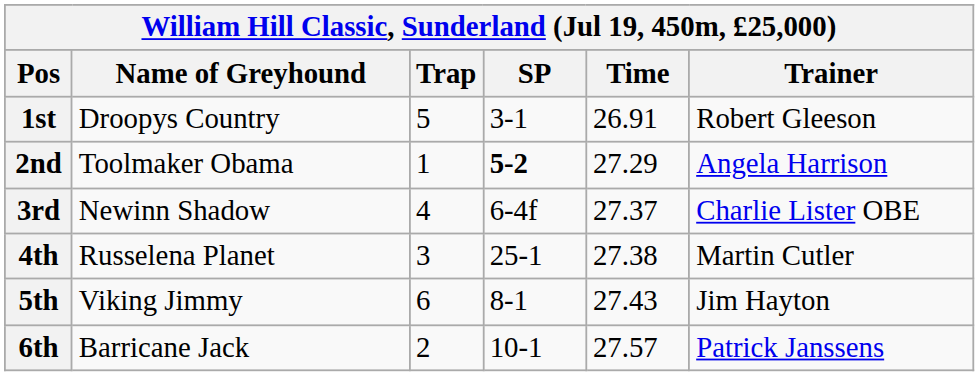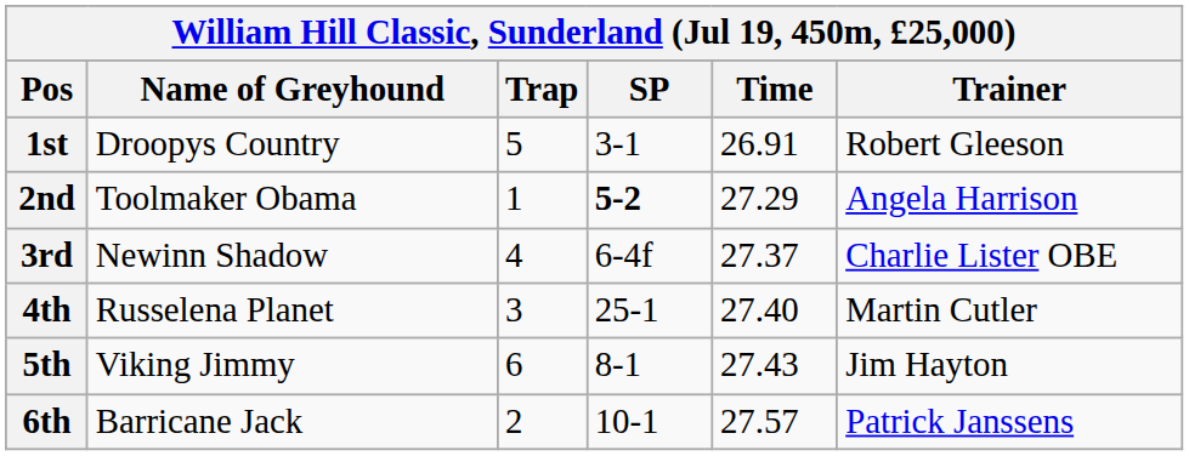4th | Time: 27.38 -> 27.40
